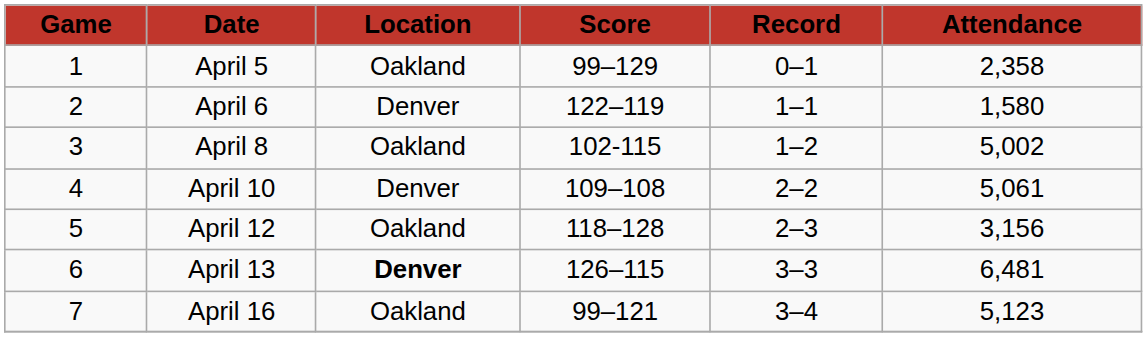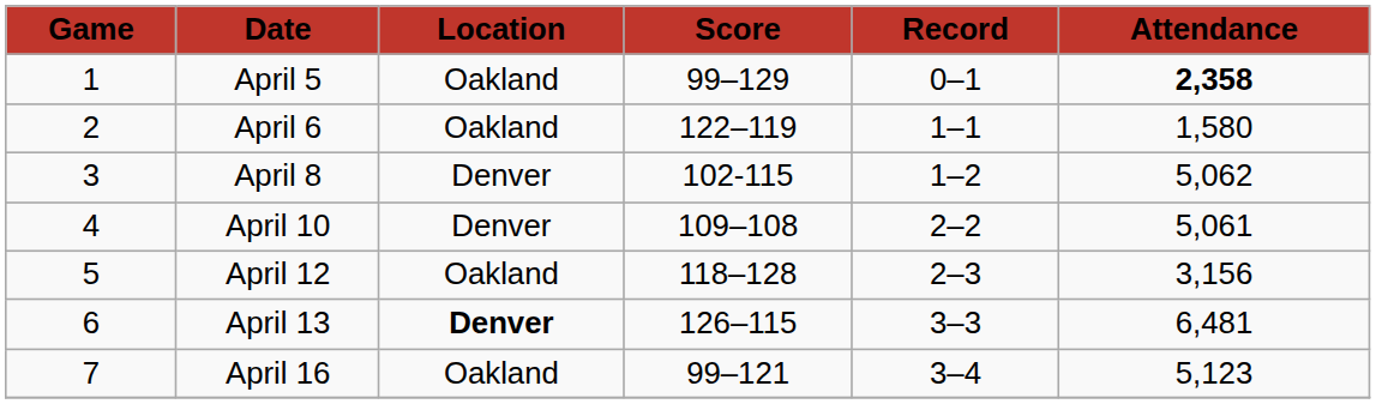April 5 | Attendance: normal -> bold
April 6 | Location: Denver -> Oakland
April 8 | Location: Oakland -> Denver
April 8 | Attendance: 5,002 -> 5,062
